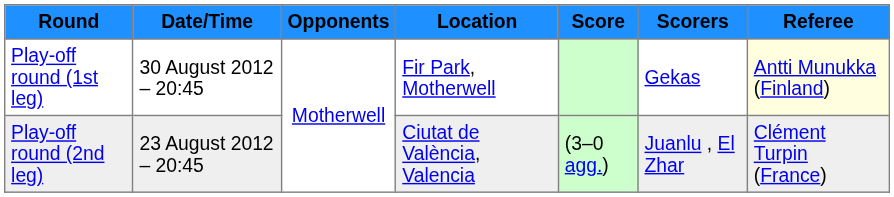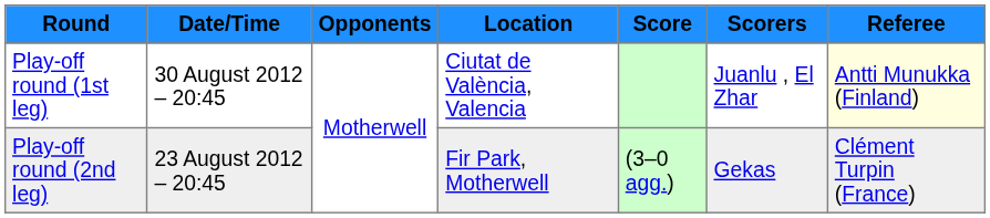Play-off round (1st leg) | Location: Fir Park, Motherwell -> Ciutat de València, Valencia
Play-off round (1st leg) | Scorers: Gekas -> Juanlu , El Zhar
Play-off round (2nd leg) | Location: Ciutat de València, Valencia -> Fir Park, Motherwell
Play-off round (2nd leg) | Scorers: Juanlu , El Zhar -> Gekas
